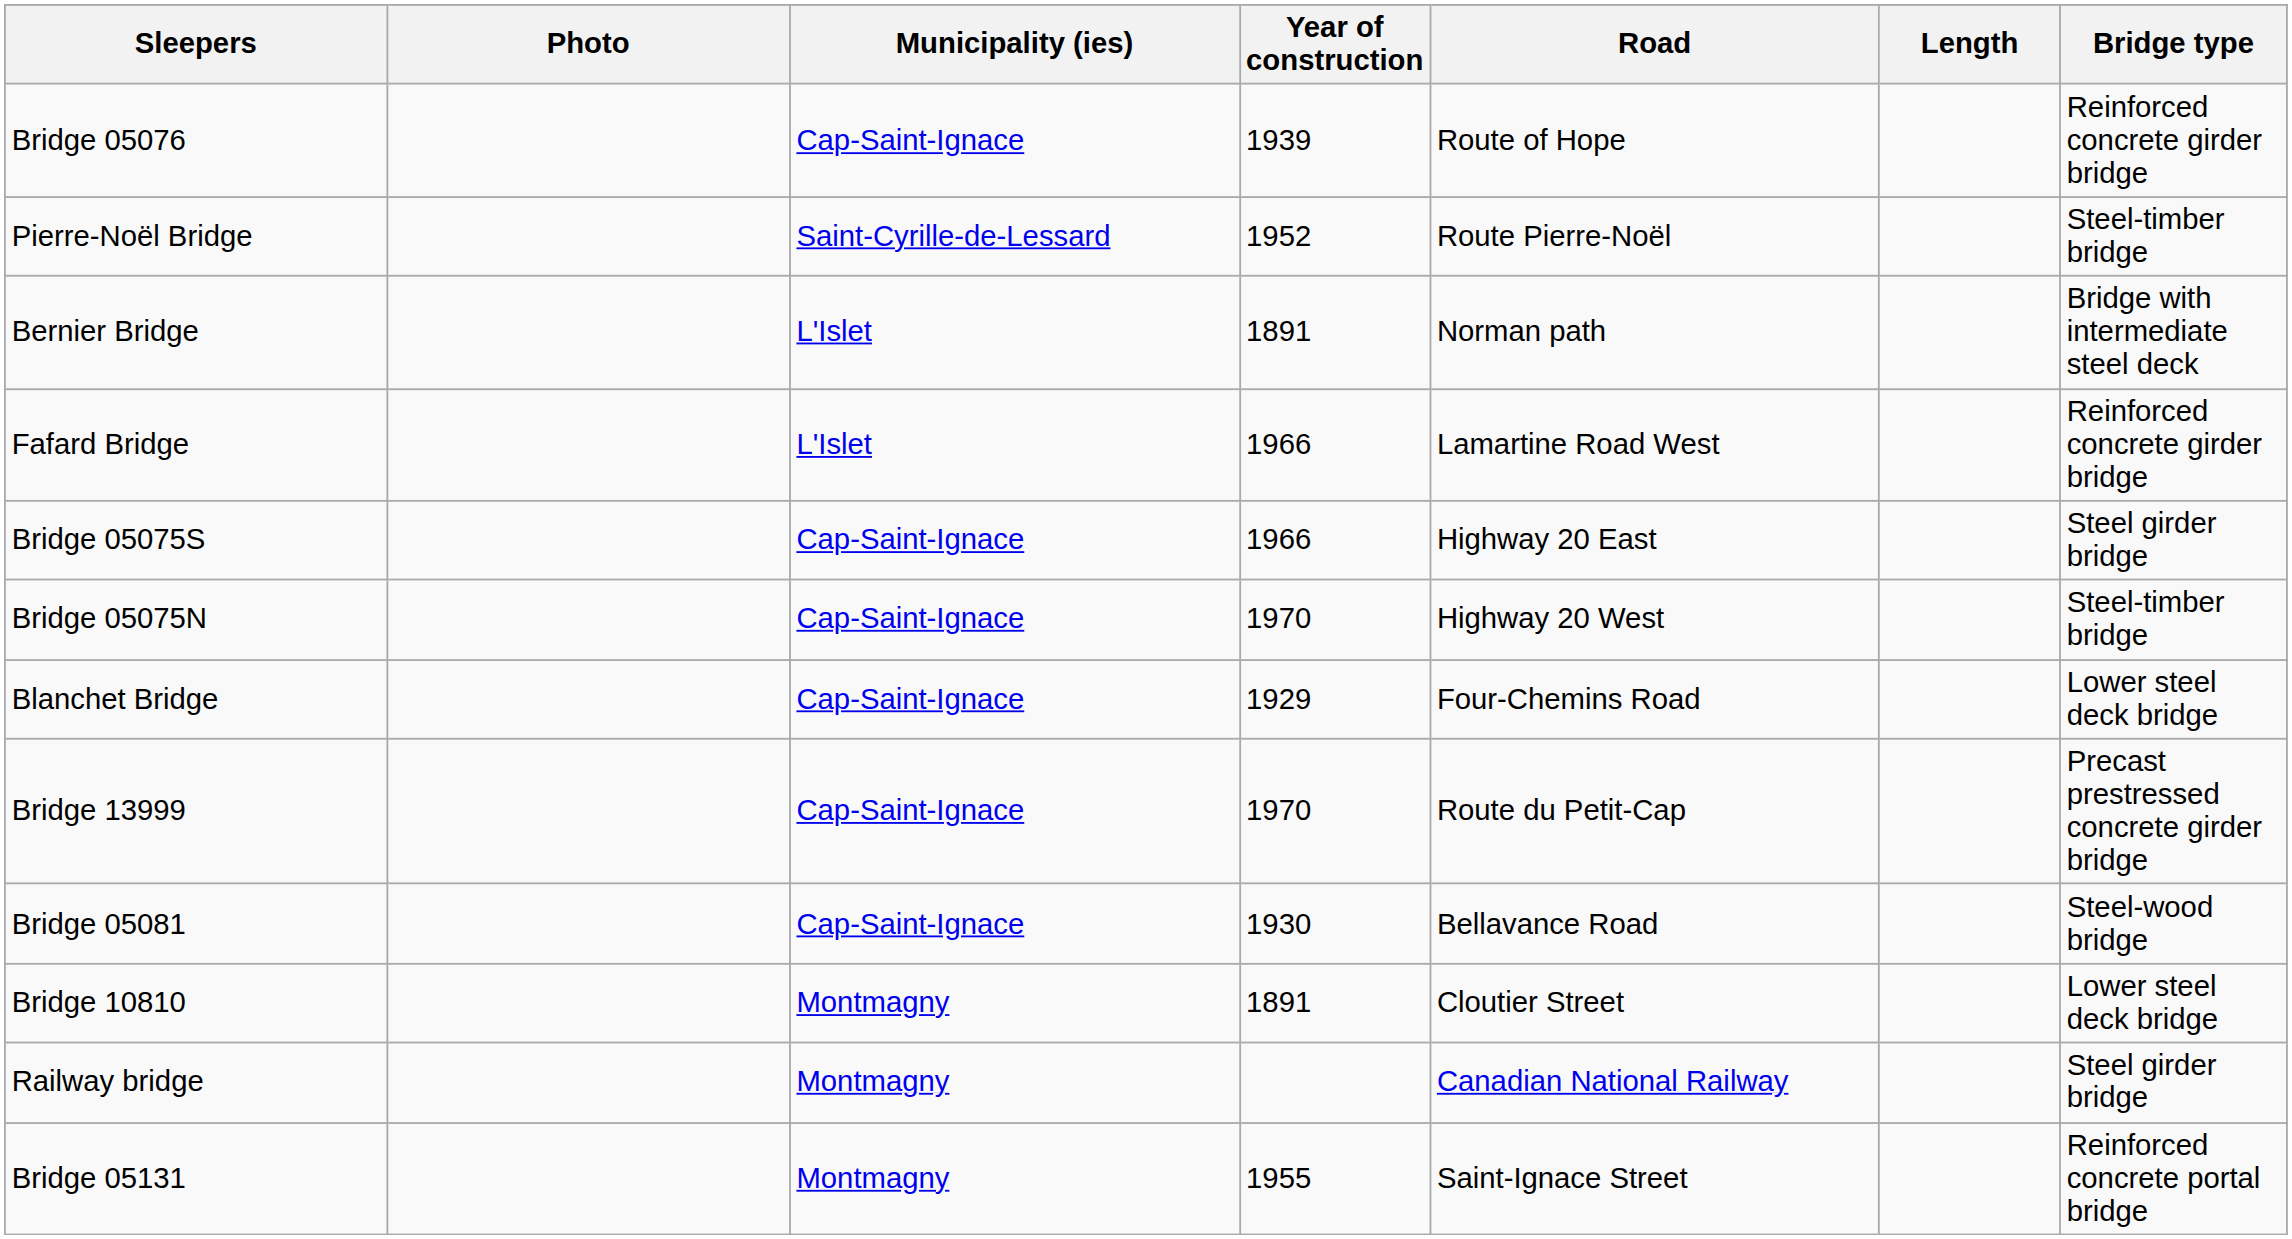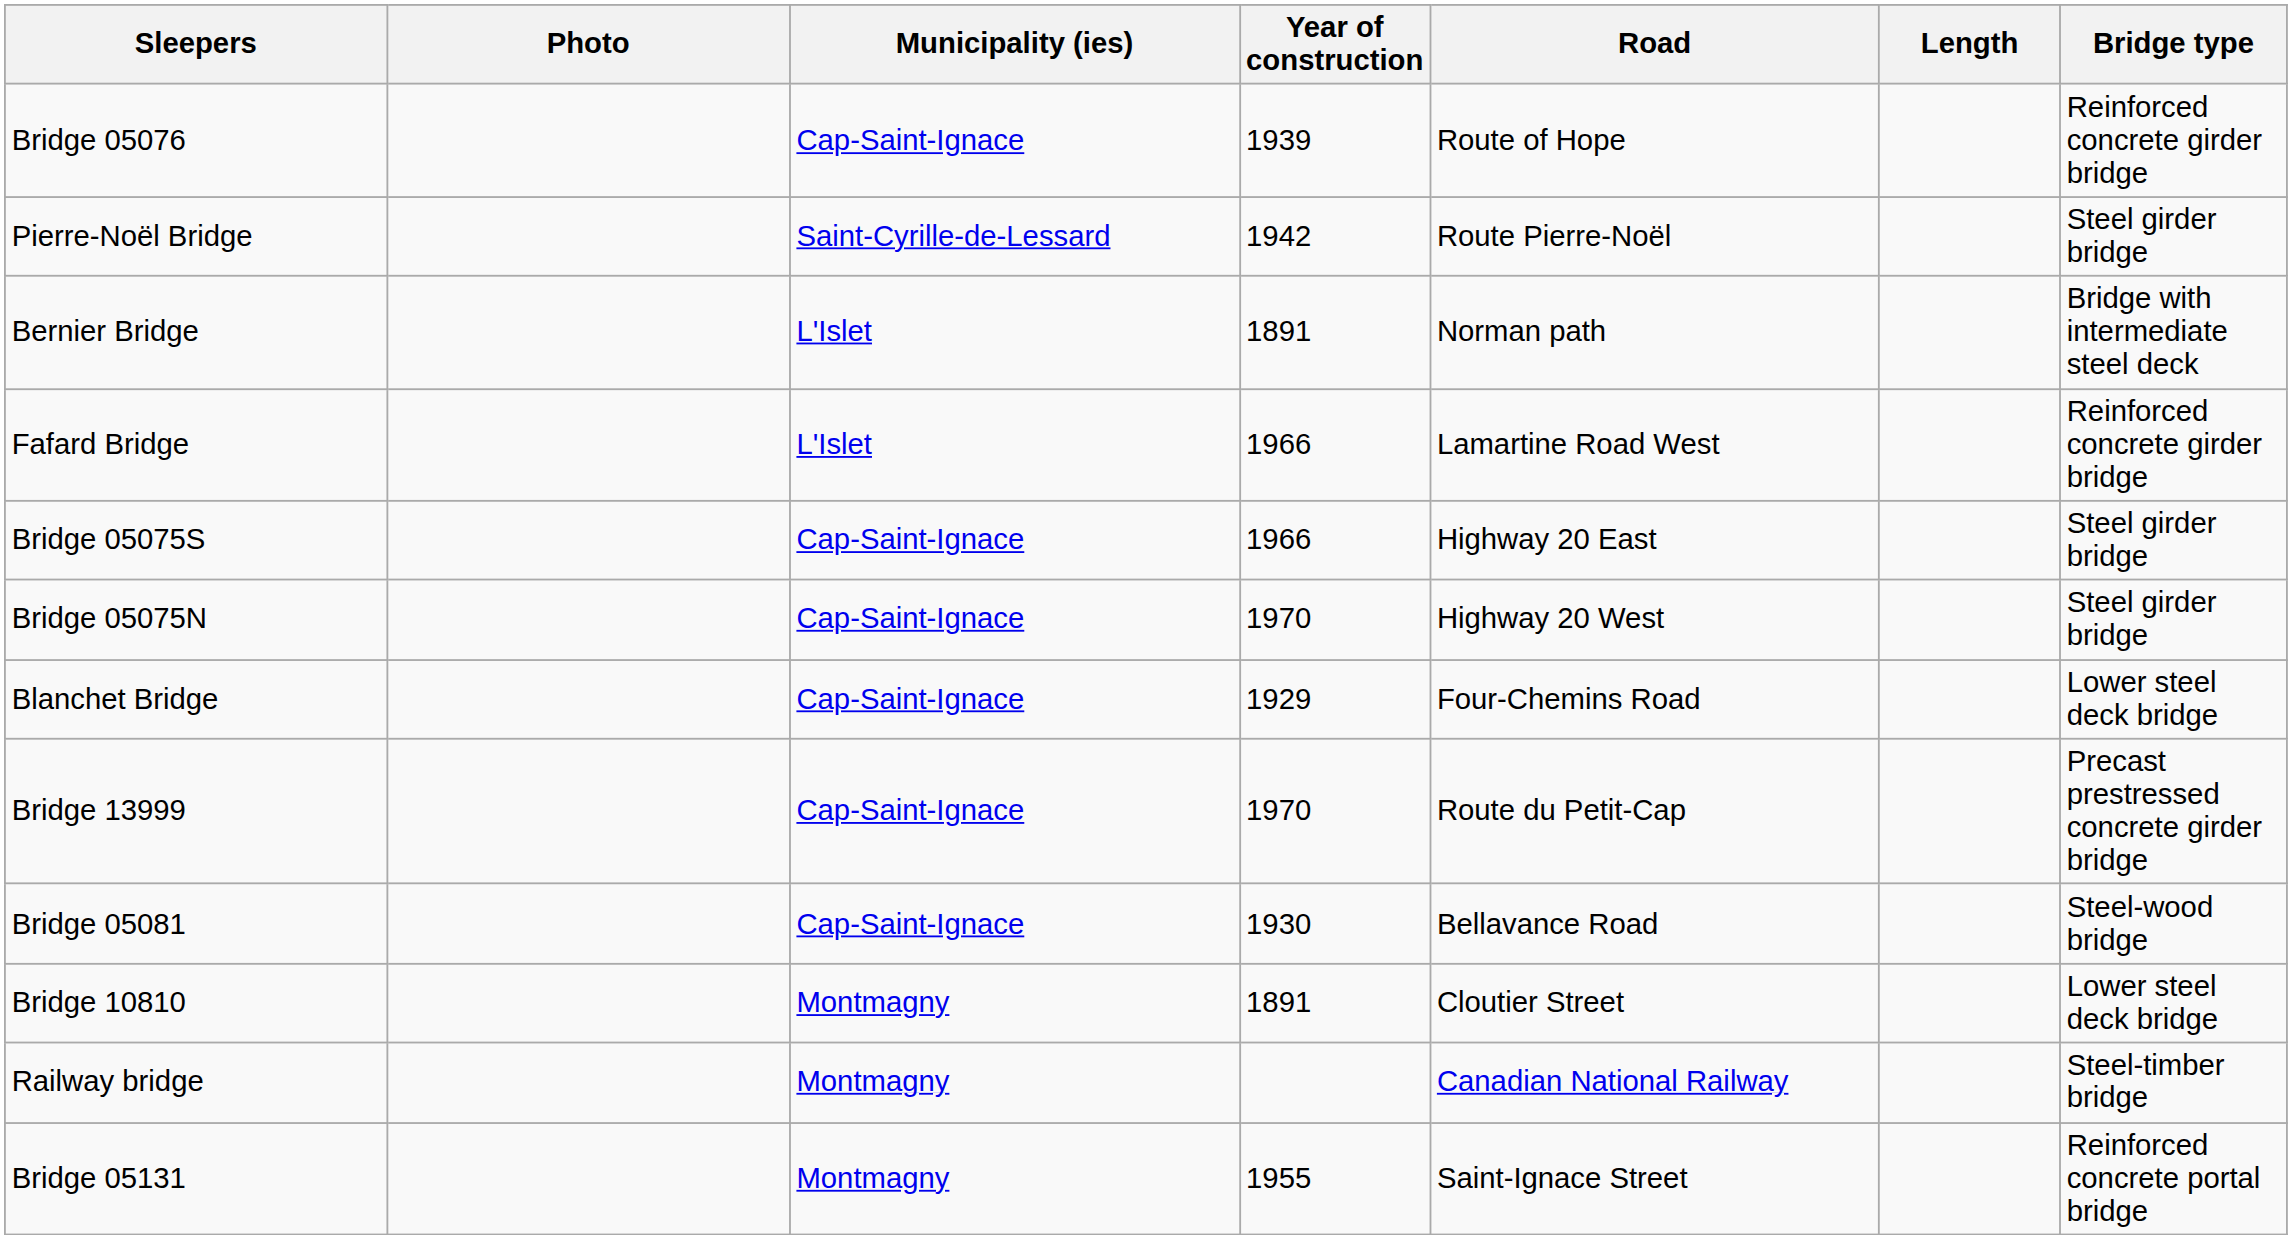Pierre-Noël Bridge | Year of construction: 1952 -> 1942
Pierre-Noël Bridge | Bridge type: Steel-timber bridge -> Steel girder bridge
Bridge 05075N | Bridge type: Steel-timber bridge -> Steel girder bridge
Railway bridge | Bridge type: Steel girder bridge -> Steel-timber bridge
